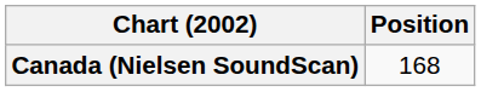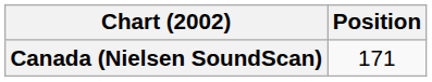Canada (Nielsen SoundScan) | Position: 168 -> 171
